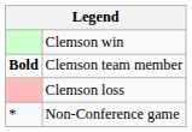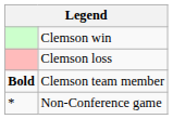rows swapped: Clemson loss <-> Clemson team member
